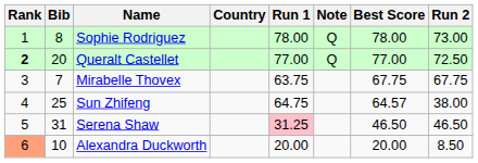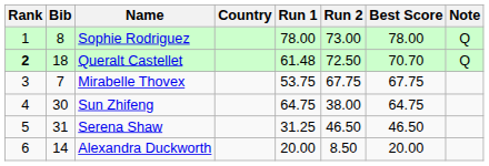columns swapped: Run 2 <-> Note
Queralt Castellet | Bib: 20 -> 18
Queralt Castellet | Run 1: 77.00 -> 61.48
Queralt Castellet | Best Score: 77.00 -> 70.70
Mirabelle Thovex | Run 1: 63.75 -> 53.75
Sun Zhifeng | Bib: 25 -> 30
Sun Zhifeng | Best Score: 64.57 -> 64.75
Serena Shaw | Run 1: pink background -> no background
Alexandra Duckworth | Rank: lightsalmon background -> no background
Alexandra Duckworth | Bib: 10 -> 14
